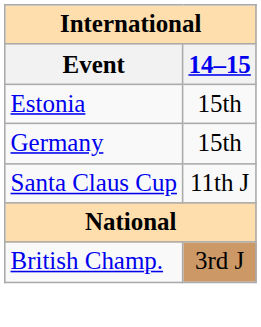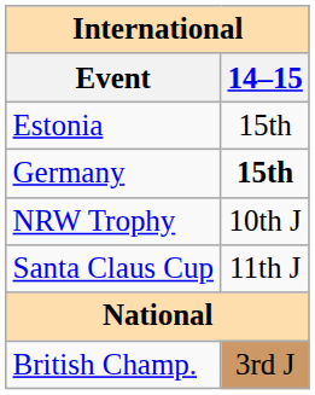Germany | 14–15: normal -> bold
+ row: NRW Trophy | 10th J
